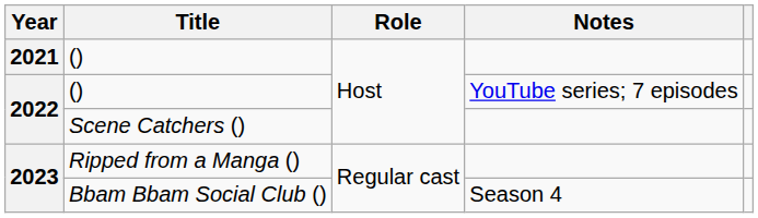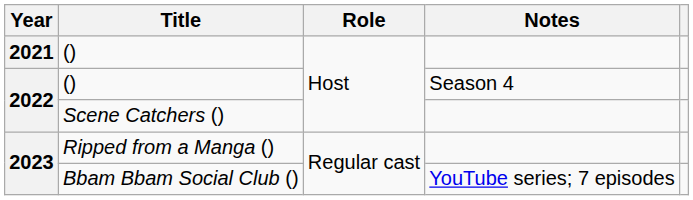2022 / () | Notes: YouTube series; 7 episodes -> Season 4
Bbam Bbam Social Club () | Notes: Season 4 -> YouTube series; 7 episodes
